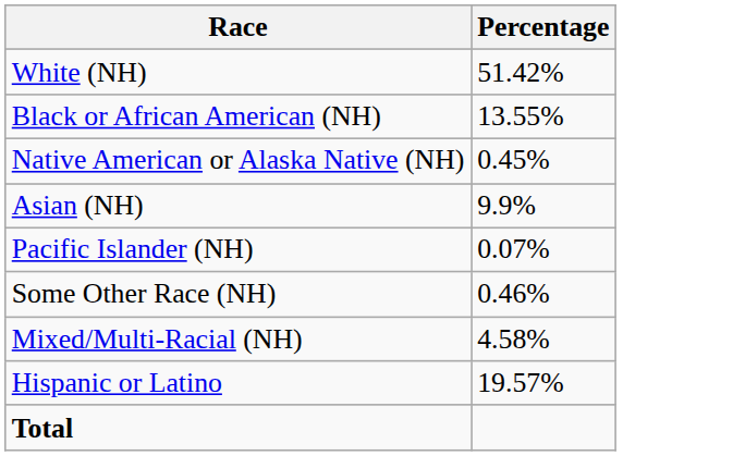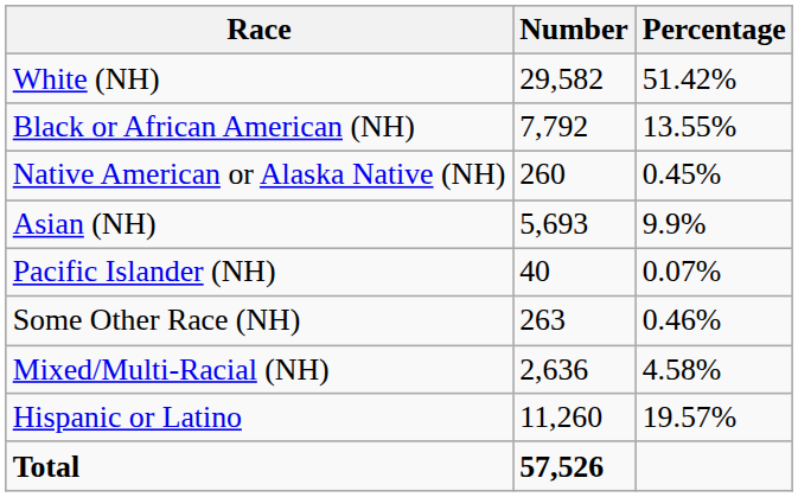+ column: Number | 29,582 | 7,792 | 260 | 5,693 | 40 | 263 | 2,636 | 11,260 | 57,526
